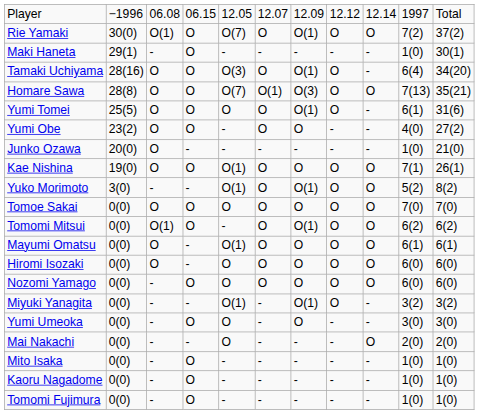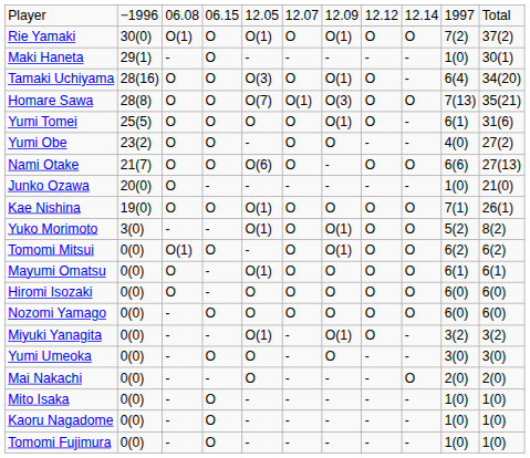Rie Yamaki | column 5: O(7) -> O(1)
+ row: Nami Otake | 21(7) | O | O | O(6) | O | - | O | O | 6(6) | 27(13)
- row: Tomoe Sakai | 0(0) | O | O | O | O | O | O | O | 7(0) | 7(0)
